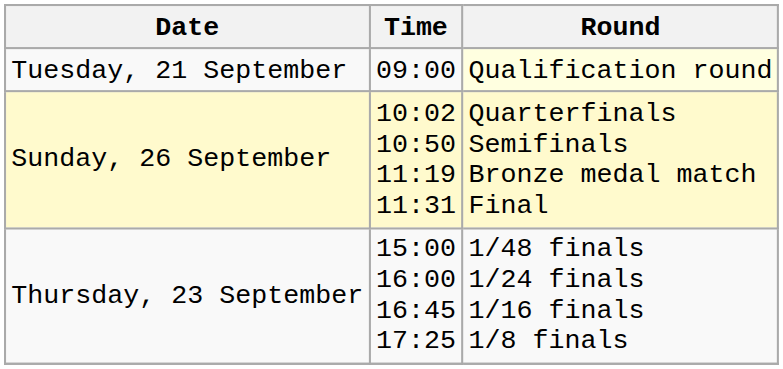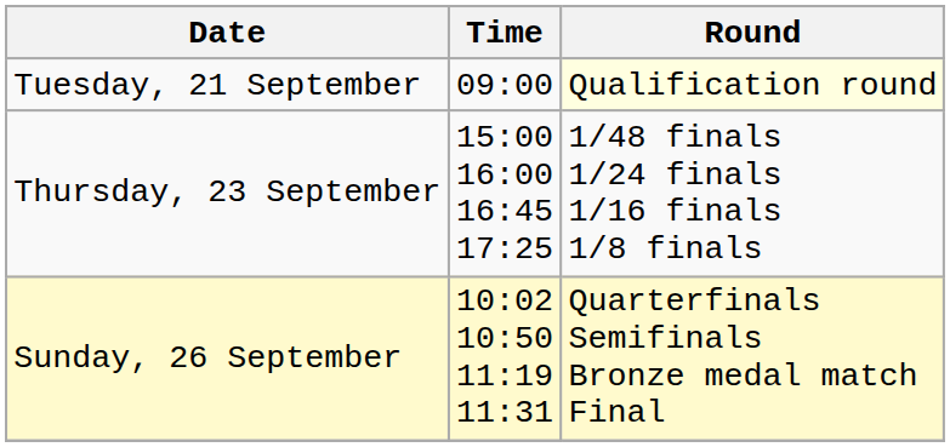rows swapped: Thursday, 23 September <-> Sunday, 26 September
